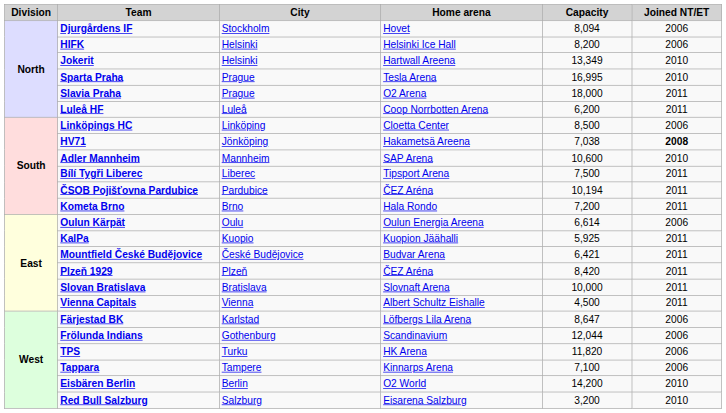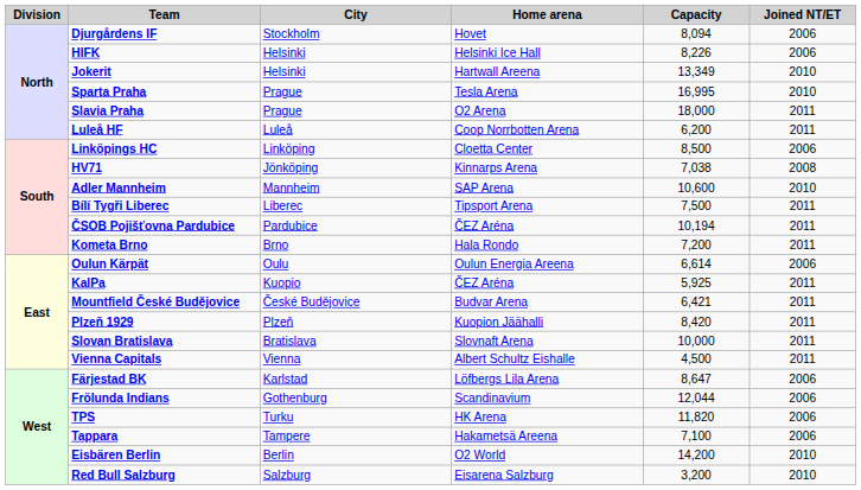HIFK | Capacity: 8,200 -> 8,226
HV71 | Home arena: Hakametsä Areena -> Kinnarps Arena
HV71 | Joined NT/ET: bold -> normal
KalPa | Home arena: Kuopion Jäähalli -> ČEZ Aréna
Plzeň 1929 | Home arena: ČEZ Aréna -> Kuopion Jäähalli
Tappara | Home arena: Kinnarps Arena -> Hakametsä Areena
